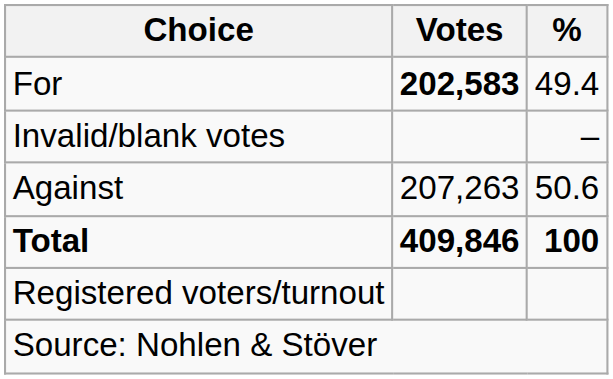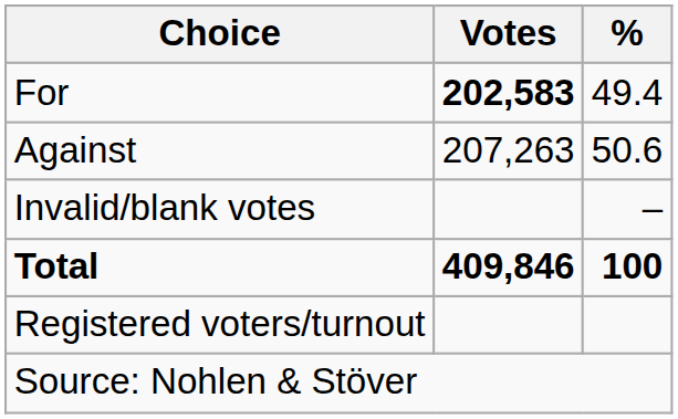rows swapped: Against <-> Invalid/blank votes
